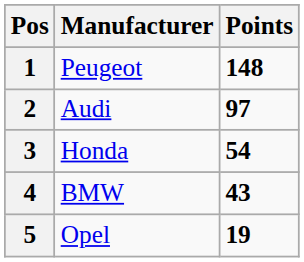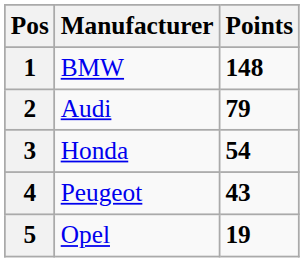1 | Manufacturer: Peugeot -> BMW
2 | Points: 97 -> 79
4 | Manufacturer: BMW -> Peugeot
